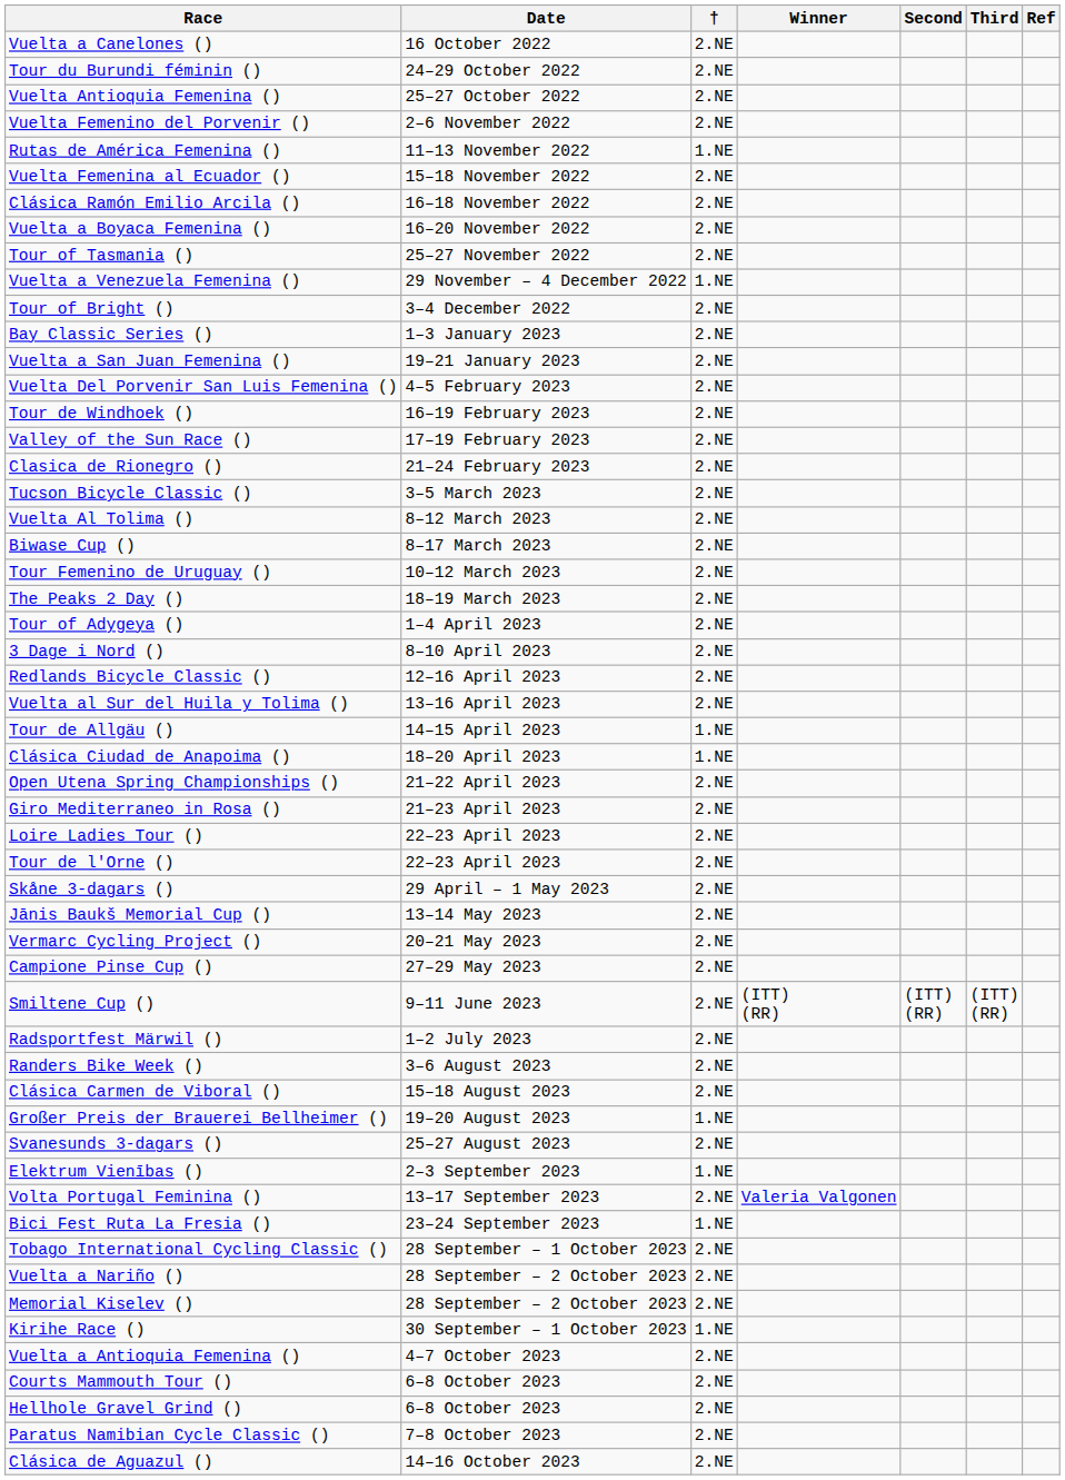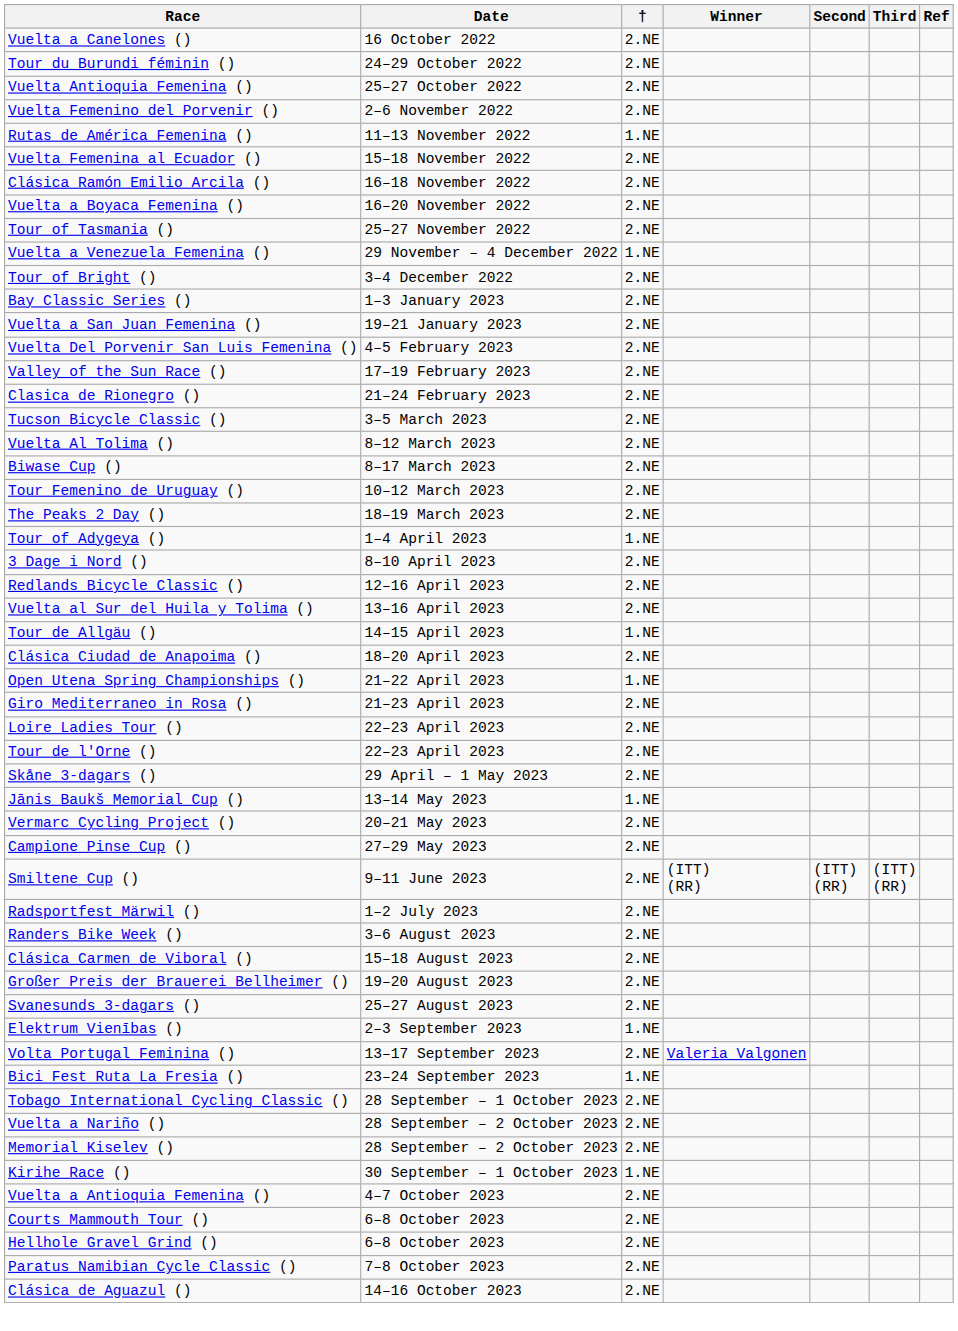- row: Tour de Windhoek () | 16–19 February 2023 | 2.NE
Tour of Adygeya () | †: 2.NE -> 1.NE
Clásica Ciudad de Anapoima () | †: 1.NE -> 2.NE
Open Utena Spring Championships () | †: 2.NE -> 1.NE
Jānis Baukš Memorial Cup () | †: 2.NE -> 1.NE
Großer Preis der Brauerei Bellheimer () | †: 1.NE -> 2.NE
